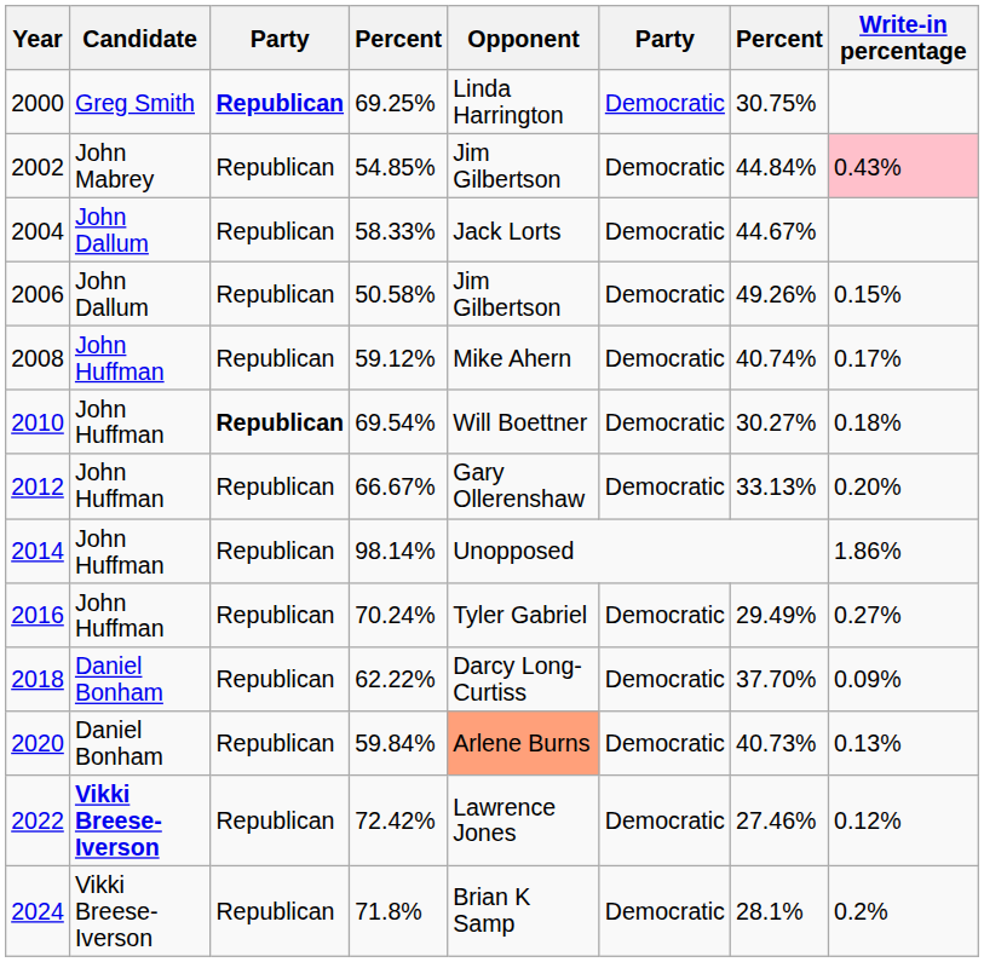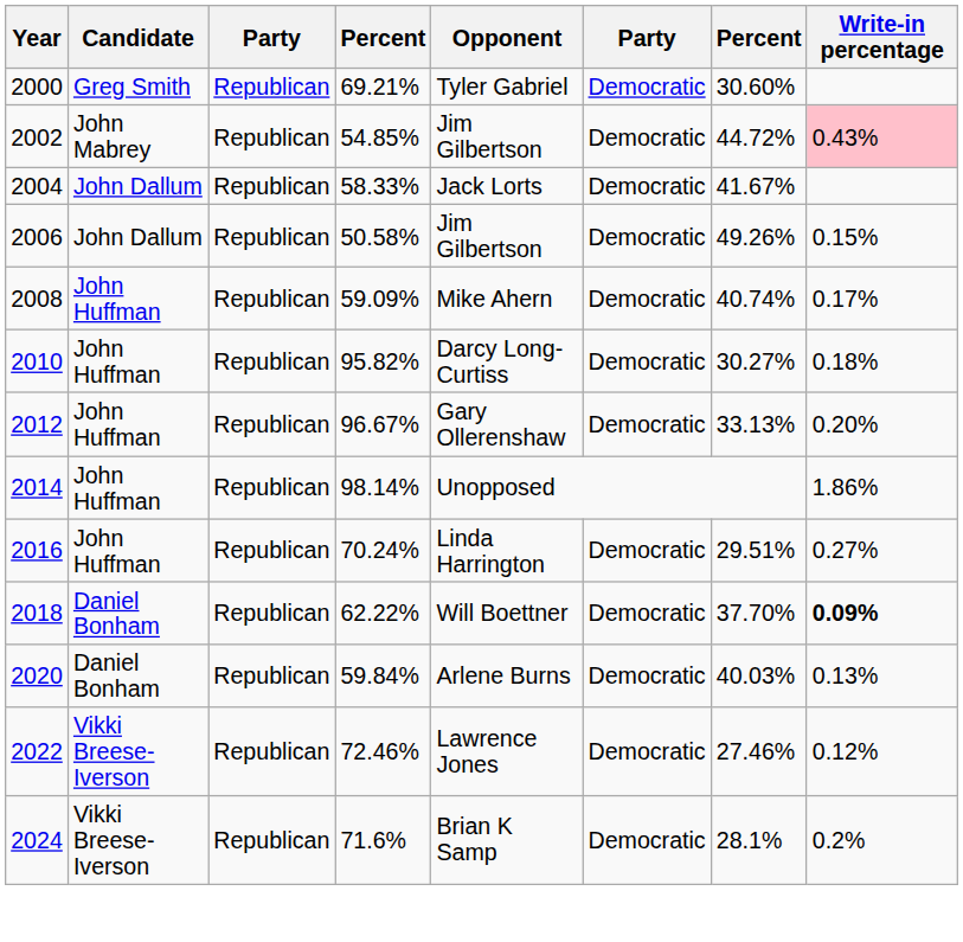2000 | column 3: bold -> normal
2000 | column 4: 69.25% -> 69.21%
2000 | Opponent: Linda Harrington -> Tyler Gabriel
2000 | column 7: 30.75% -> 30.60%
2002 | column 7: 44.84% -> 44.72%
2004 | column 7: 44.67% -> 41.67%
2008 | column 4: 59.12% -> 59.09%
2010 | column 3: bold -> normal
2010 | column 4: 69.54% -> 95.82%
2010 | Opponent: Will Boettner -> Darcy Long-Curtiss
2012 | column 4: 66.67% -> 96.67%
2016 | Opponent: Tyler Gabriel -> Linda Harrington
2016 | column 7: 29.49% -> 29.51%
2018 | Opponent: Darcy Long-Curtiss -> Will Boettner
2018 | Write-in percentage: normal -> bold
2020 | Opponent: lightsalmon background -> no background
2020 | column 7: 40.73% -> 40.03%
2022 | Candidate: bold -> normal
2022 | column 4: 72.42% -> 72.46%
2024 | column 4: 71.8% -> 71.6%
